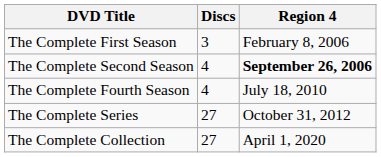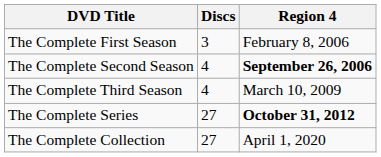+ row: The Complete Third Season | 4 | March 10, 2009
- row: The Complete Fourth Season | 4 | July 18, 2010
The Complete Series | Region 4: normal -> bold
